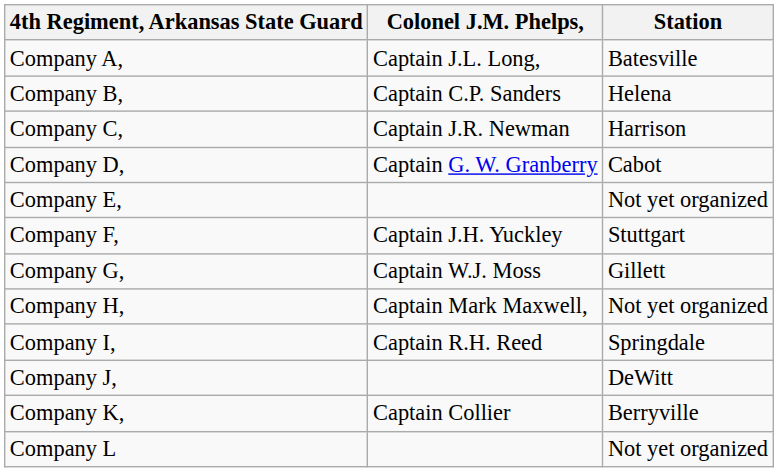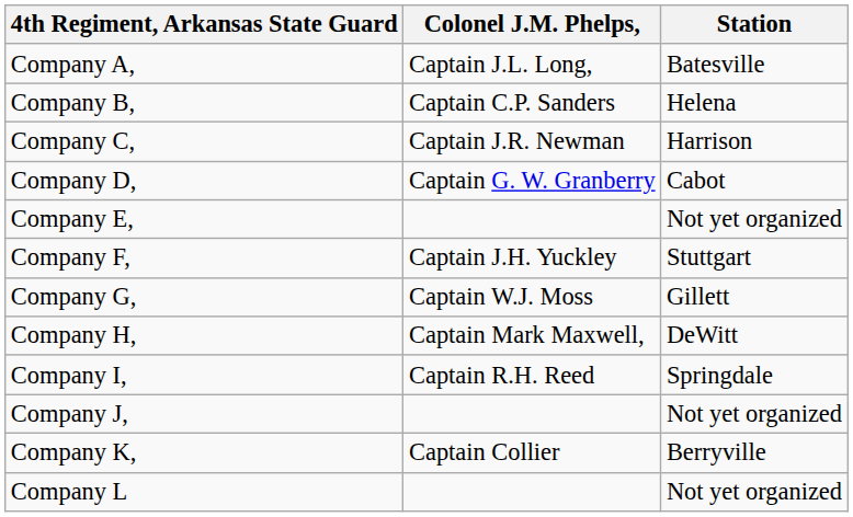Company H, | Station: Not yet organized -> DeWitt
Company J, | Station: DeWitt -> Not yet organized
